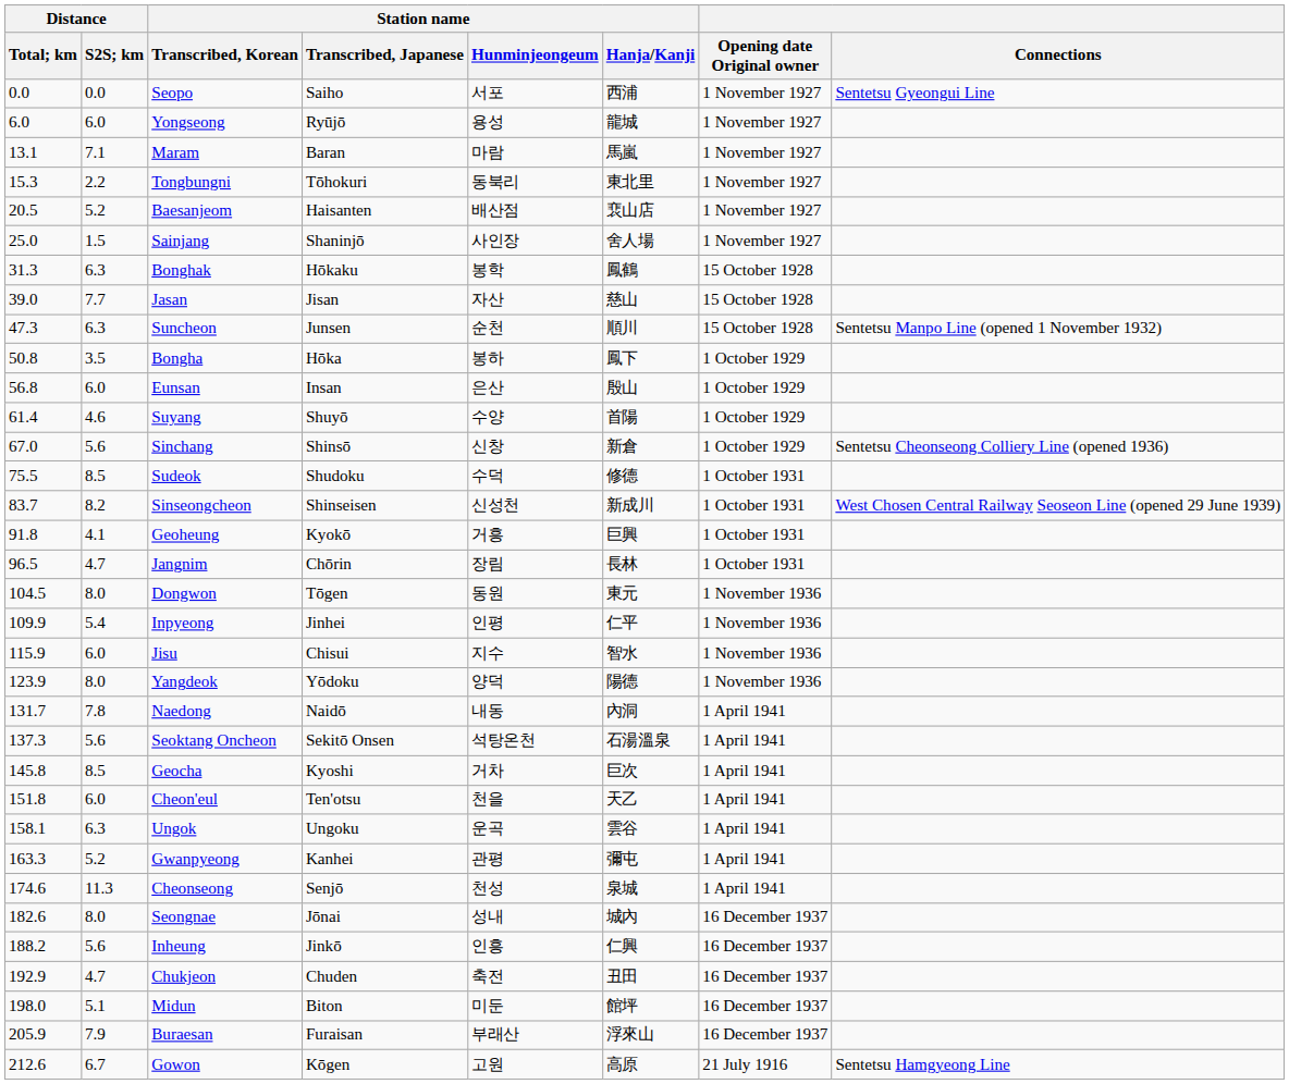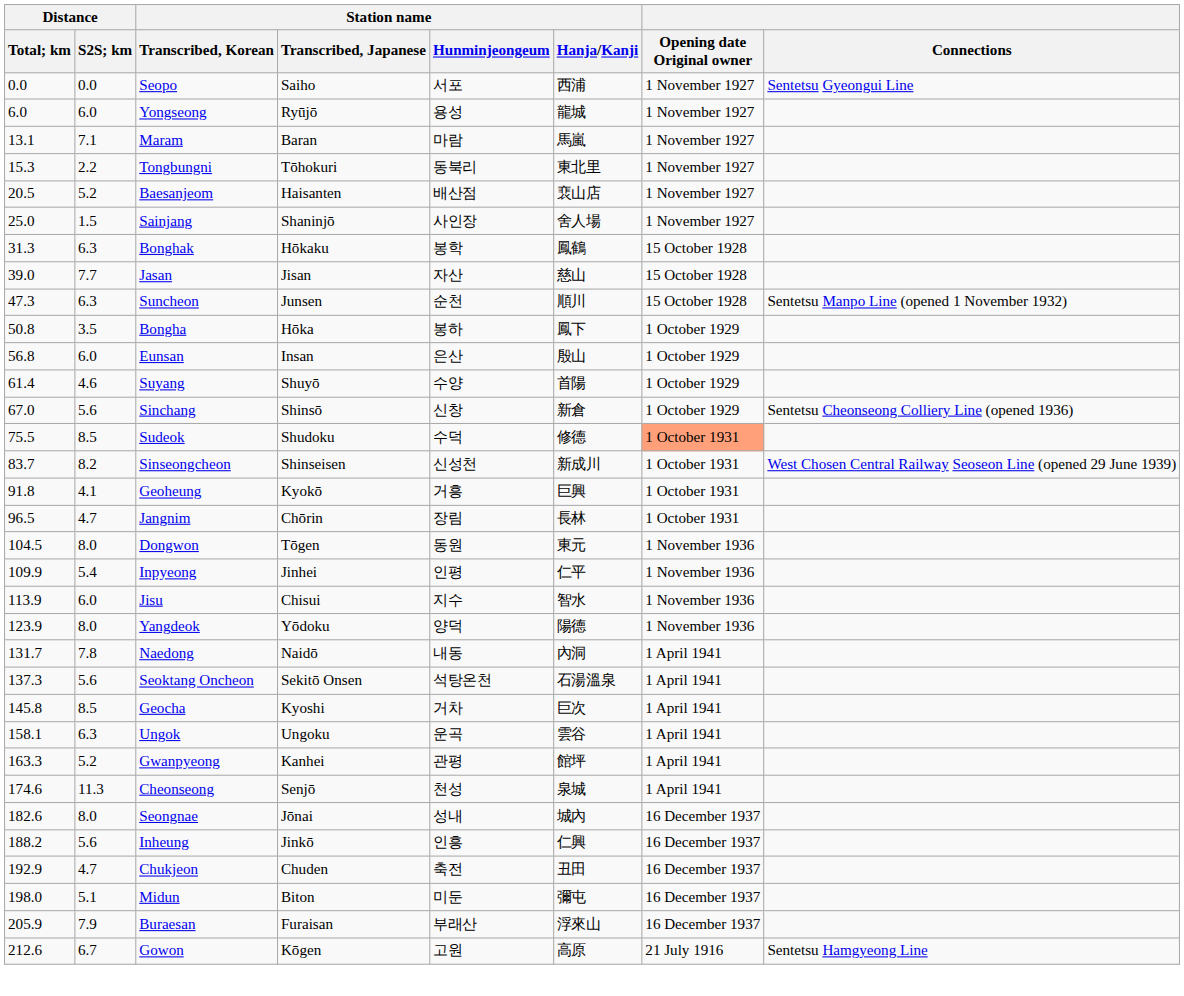Sudeok | Opening date Original owner: no background -> lightsalmon background
Jisu | Distance / Total; km: 115.9 -> 113.9
- row: 151.8 | 6.0 | Cheon'eul | Ten'otsu | 천을 | 天乙 | 1 April 1941
Gwanpyeong | Station name / Hanja/Kanji: 彌屯 -> 館坪
Midun | Station name / Hanja/Kanji: 館坪 -> 彌屯
